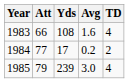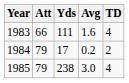1983 | Yds: 108 -> 111
1984 | Att: 77 -> 79
1985 | Yds: 239 -> 238
